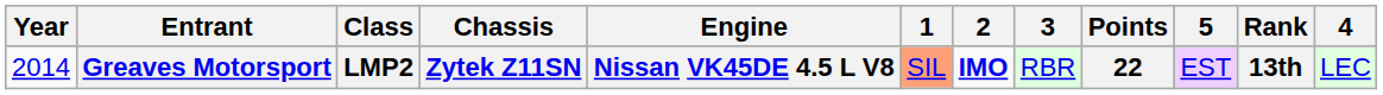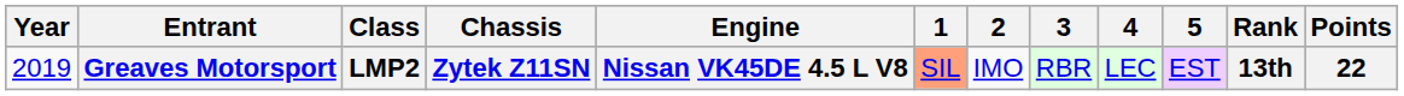columns swapped: 4 <-> Points
Greaves Motorsport | Year: 2014 -> 2019
Greaves Motorsport | 2: bold -> normal
